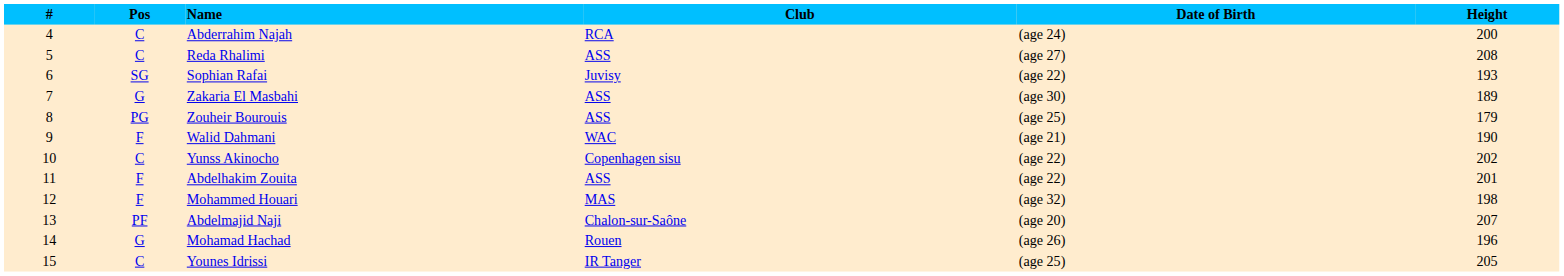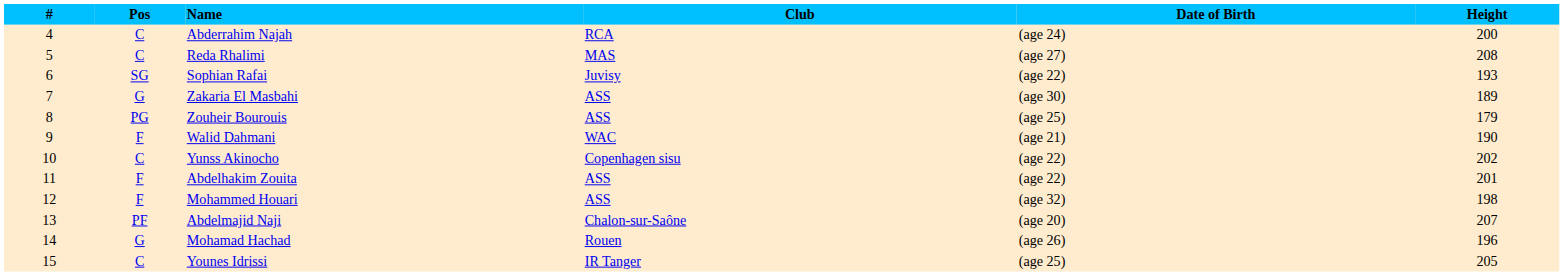Reda Rhalimi | Club: ASS -> MAS
Mohammed Houari | Club: MAS -> ASS
